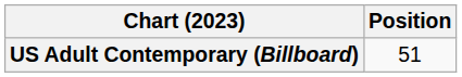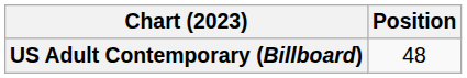US Adult Contemporary (Billboard) | Position: 51 -> 48
